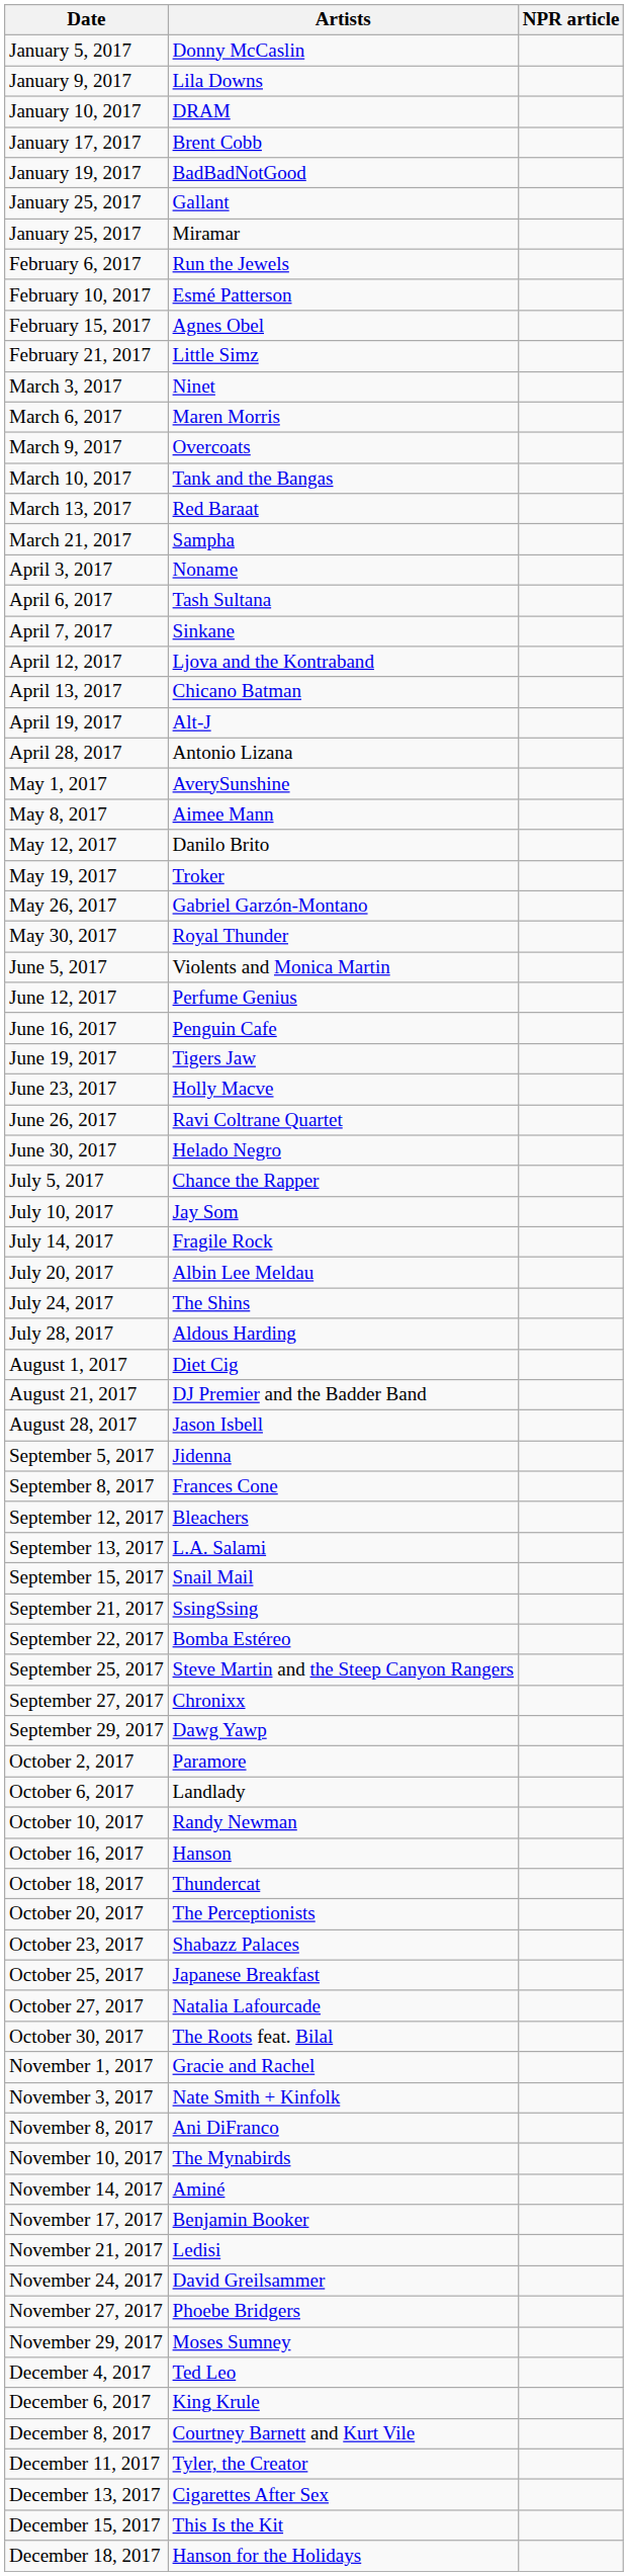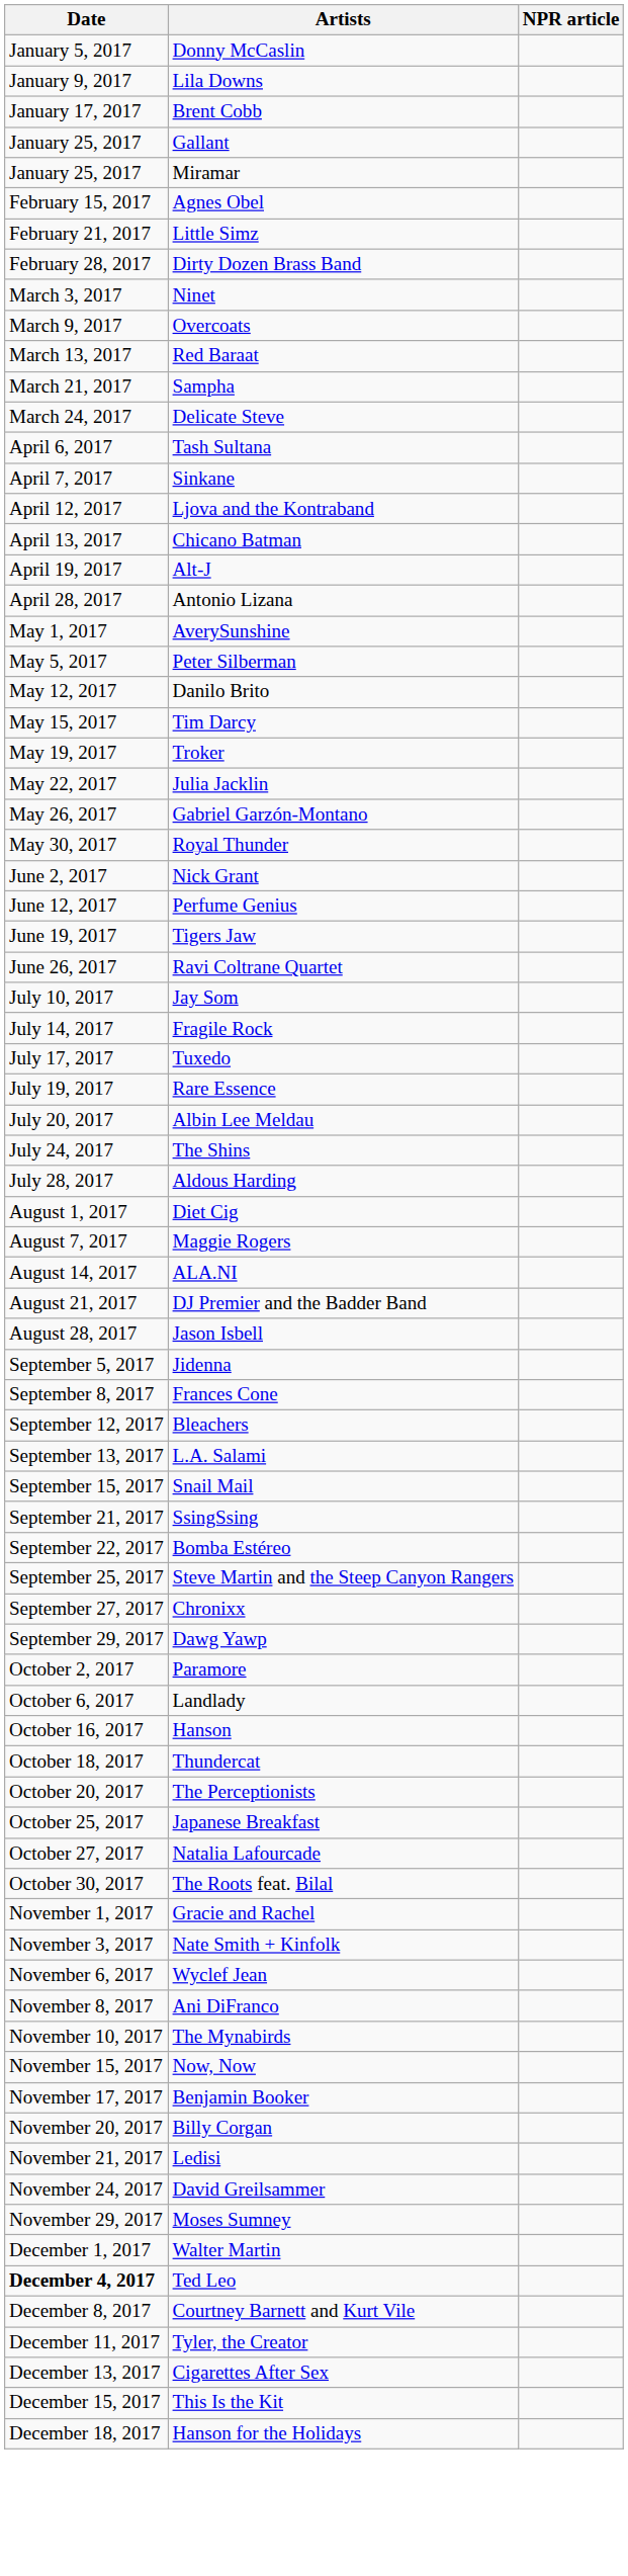- row: January 10, 2017 | DRAM
- row: January 19, 2017 | BadBadNotGood
- row: February 6, 2017 | Run the Jewels
- row: February 10, 2017 | Esmé Patterson
+ row: February 28, 2017 | Dirty Dozen Brass Band
- row: March 6, 2017 | Maren Morris
- row: March 10, 2017 | Tank and the Bangas
+ row: March 24, 2017 | Delicate Steve
- row: April 3, 2017 | Noname
+ row: May 5, 2017 | Peter Silberman
- row: May 8, 2017 | Aimee Mann
+ row: May 15, 2017 | Tim Darcy
+ row: May 22, 2017 | Julia Jacklin
+ row: June 2, 2017 | Nick Grant
- row: June 5, 2017 | Violents and Monica Martin
- row: June 16, 2017 | Penguin Cafe
- row: June 23, 2017 | Holly Macve
- row: June 30, 2017 | Helado Negro
- row: July 5, 2017 | Chance the Rapper
+ row: July 17, 2017 | Tuxedo
+ row: July 19, 2017 | Rare Essence
+ row: August 7, 2017 | Maggie Rogers
+ row: August 14, 2017 | ALA.NI
- row: October 10, 2017 | Randy Newman
- row: October 23, 2017 | Shabazz Palaces
+ row: November 6, 2017 | Wyclef Jean
- row: November 14, 2017 | Aminé
+ row: November 15, 2017 | Now, Now
+ row: November 20, 2017 | Billy Corgan
- row: November 27, 2017 | Phoebe Bridgers
+ row: December 1, 2017 | Walter Martin
Ted Leo | Date: normal -> bold
- row: December 6, 2017 | King Krule
